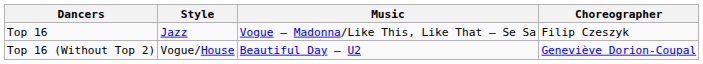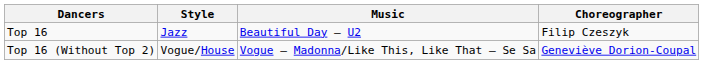Top 16 | Music: Vogue — Madonna/Like This, Like That – Se Sa -> Beautiful Day – U2
Top 16 (Without Top 2) | Music: Beautiful Day – U2 -> Vogue — Madonna/Like This, Like That – Se Sa
